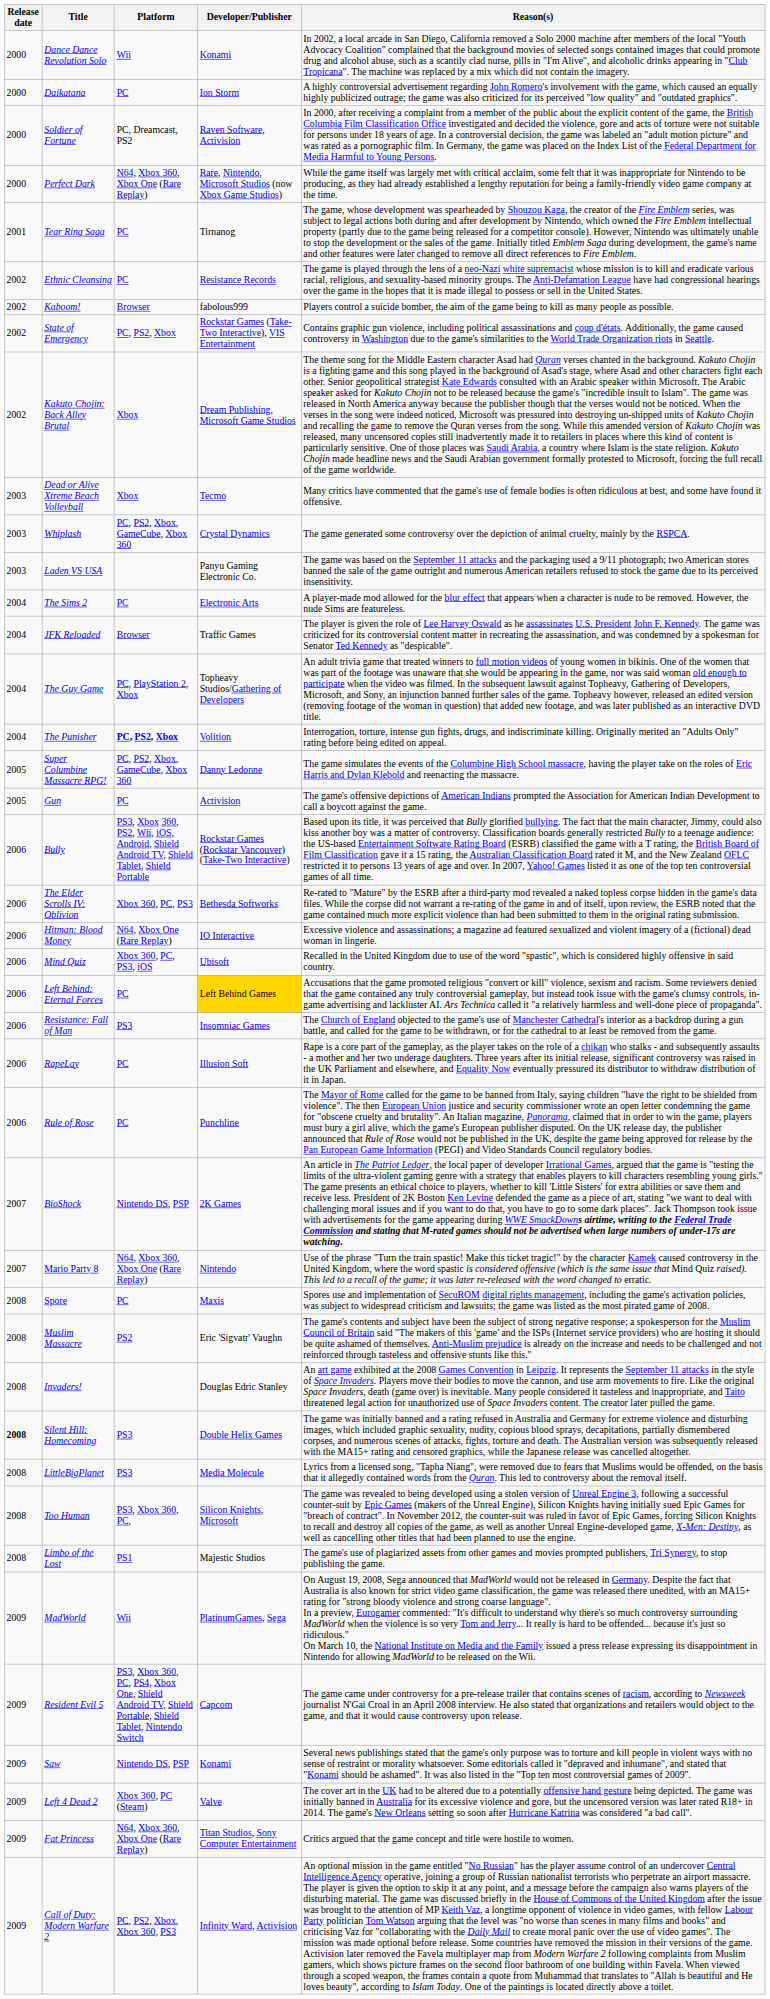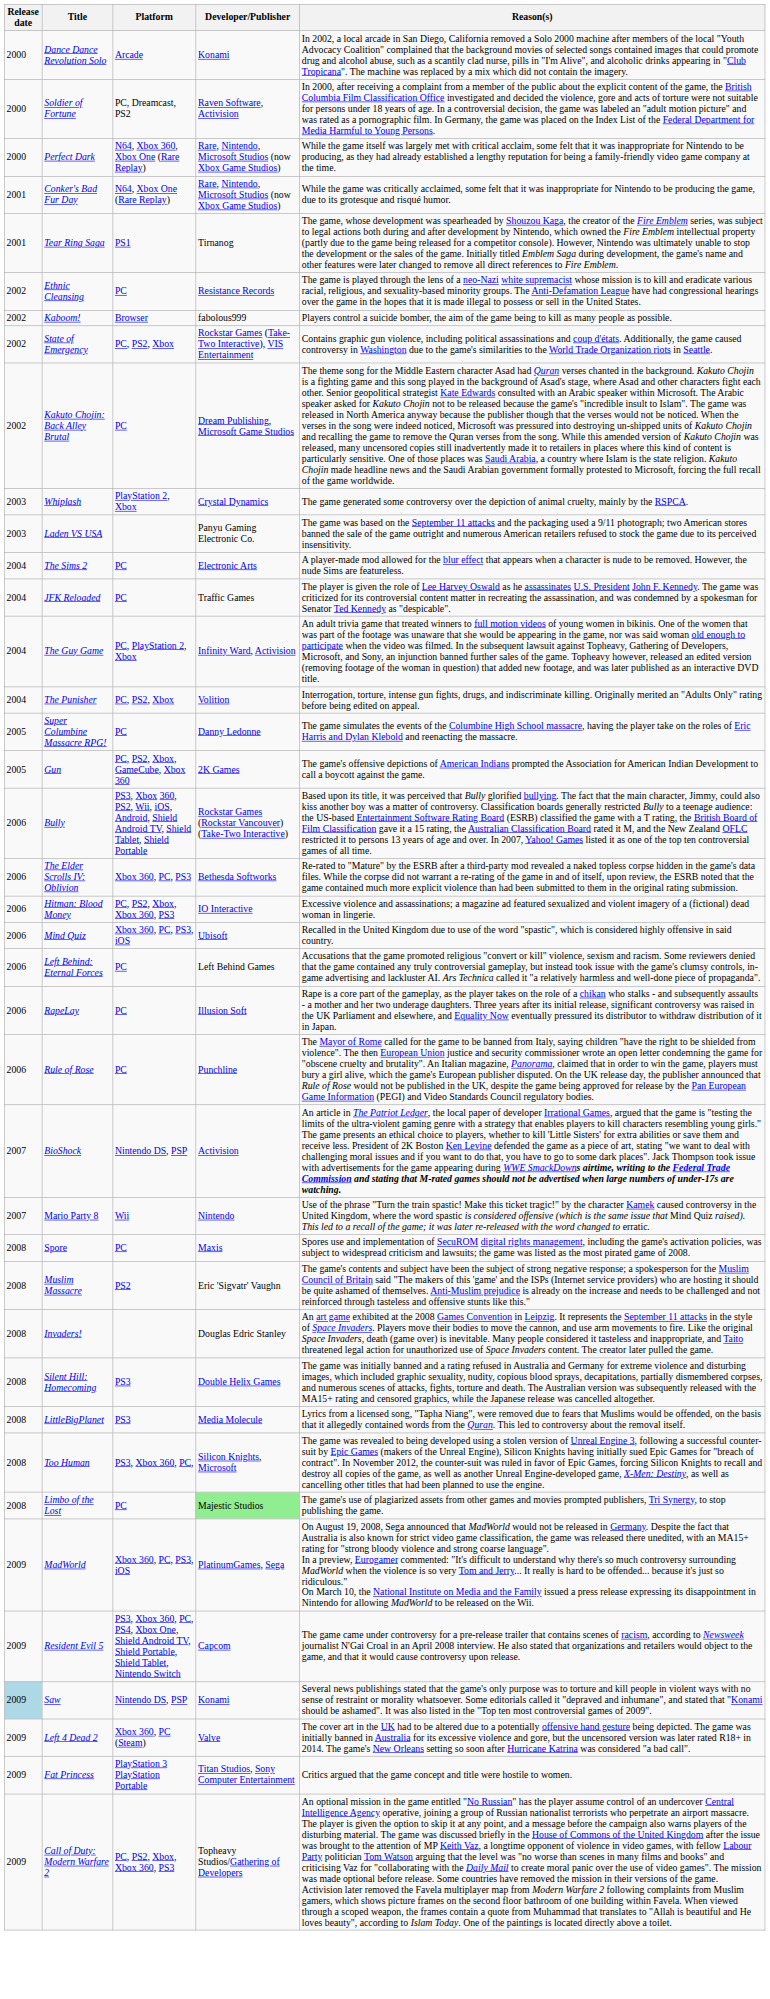Dance Dance Revolution Solo | Platform: Wii -> Arcade
- row: 2000 | Daikatana | PC | Ion Storm | A highly controversial advertisement regarding John Romero's involvement with the game, which caused an equally highly publicized outrage; the game was also criticized for its perceived "low quality" and "outdated graphics".
+ row: 2001 | Conker's Bad Fur Day | N64, Xbox One (Rare Replay) | Rare, Nintendo, Microsoft Studios (now Xbox Game Studios) | While the game was critically acclaimed, some felt that it was inappropriate for Nintendo to be producing the game, due to its grotesque and risqué humor.
Tear Ring Saga | Platform: PC -> PS1
Kakuto Chojin: Back Alley Brutal | Platform: Xbox -> PC
- row: 2003 | Dead or Alive Xtreme Beach Volleyball | Xbox | Tecmo | Many critics have commented that the game's use of female bodies is often ridiculous at best, and some have found it offensive.
Whiplash | Platform: PC, PS2, Xbox, GameCube, Xbox 360 -> PlayStation 2, Xbox
JFK Reloaded | Platform: Browser -> PC
The Guy Game | Developer/Publisher: Topheavy Studios/Gathering of Developers -> Infinity Ward, Activision
The Punisher | Platform: bold -> normal
Super Columbine Massacre RPG! | Platform: PC, PS2, Xbox, GameCube, Xbox 360 -> PC
Gun | Platform: PC -> PC, PS2, Xbox, GameCube, Xbox 360
Gun | Developer/Publisher: Activision -> 2K Games
Hitman: Blood Money | Platform: N64, Xbox One (Rare Replay) -> PC, PS2, Xbox, Xbox 360, PS3
Left Behind: Eternal Forces | Developer/Publisher: gold background -> no background
- row: 2006 | Resistance: Fall of Man | PS3 | Insomniac Games | The Church of England objected to the game's use of Manchester Cathedral's interior as a backdrop during a gun battle, and called for the game to be withdrawn, or for the cathedral to at least be removed from the game.
BioShock | Developer/Publisher: 2K Games -> Activision
Mario Party 8 | Platform: N64, Xbox 360, Xbox One (Rare Replay) -> Wii
Silent Hill: Homecoming | Release date: bold -> normal
Limbo of the Lost | Platform: PS1 -> PC
Limbo of the Lost | Developer/Publisher: no background -> lightgreen background
MadWorld | Platform: Wii -> Xbox 360, PC, PS3, iOS
Saw | Release date: no background -> lightblue background
Fat Princess | Platform: N64, Xbox 360, Xbox One (Rare Replay) -> PlayStation 3 PlayStation Portable
Call of Duty: Modern Warfare 2 | Developer/Publisher: Infinity Ward, Activision -> Topheavy Studios/Gathering of Developers
